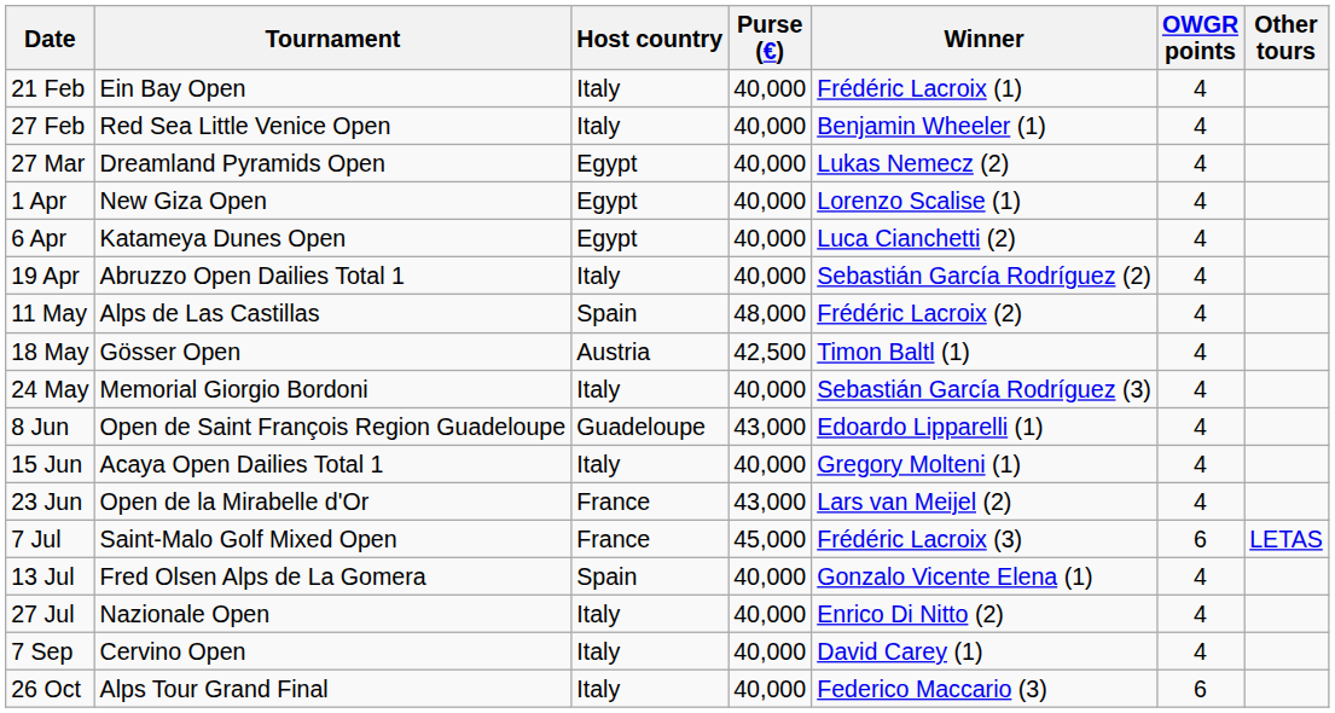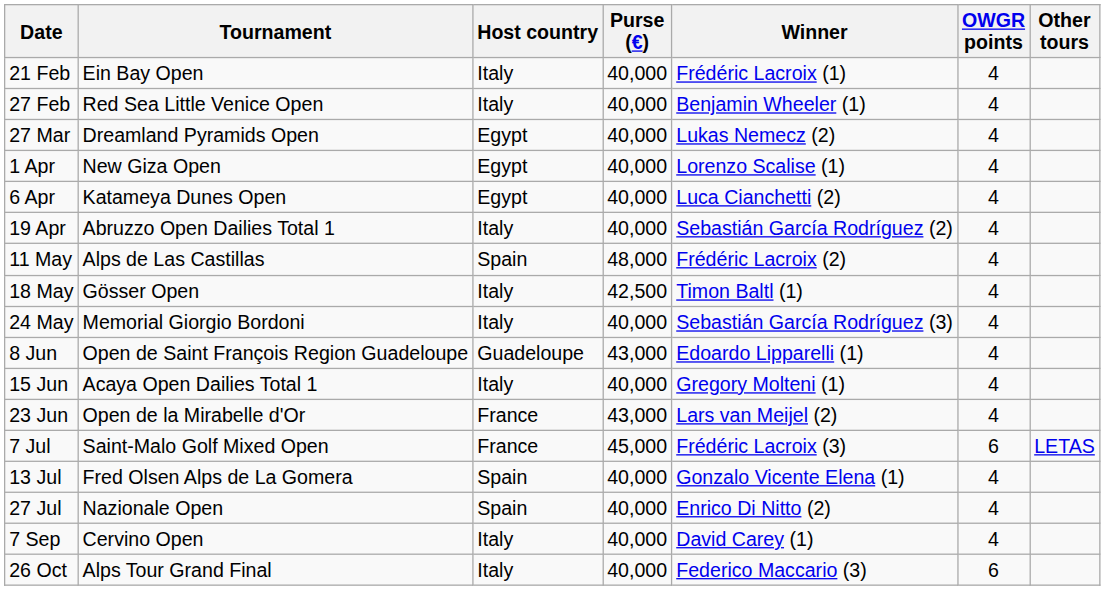18 May | Host country: Austria -> Italy
27 Jul | Host country: Italy -> Spain
